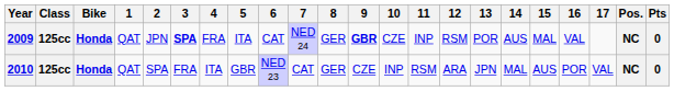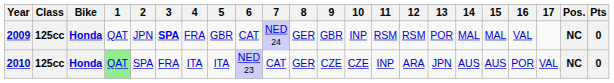2009 | 5: ITA -> GBR
2009 | 9: bold -> normal
2009 | 10: CZE -> INP
2009 | 11: INP -> RSM
2009 | 14: AUS -> MAL
2010 | 1: no background -> lightgreen background
2010 | 5: GBR -> ITA
2010 | 10: INP -> CZE
2010 | 11: RSM -> INP
2010 | 14: MAL -> AUS
